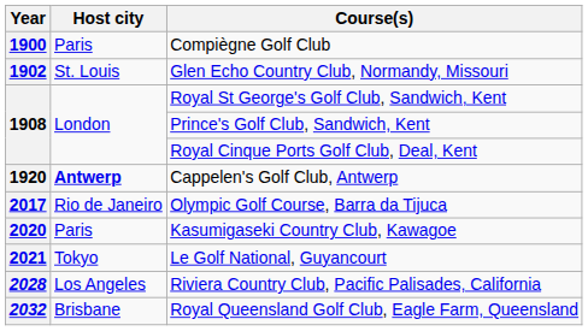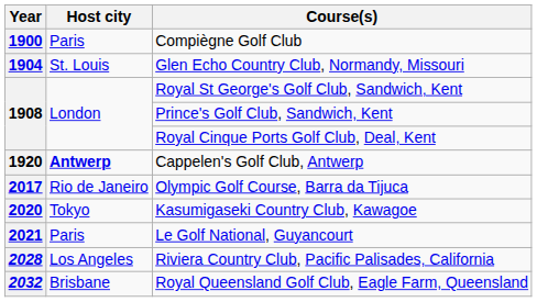Glen Echo Country Club, Normandy, Missouri | Year: 1902 -> 1904
Kasumigaseki Country Club, Kawagoe | Host city: Paris -> Tokyo
Le Golf National, Guyancourt | Host city: Tokyo -> Paris
